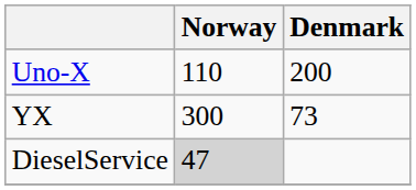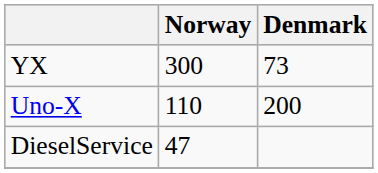rows swapped: YX <-> Uno-X
DieselService | Norway: lightgrey background -> no background
